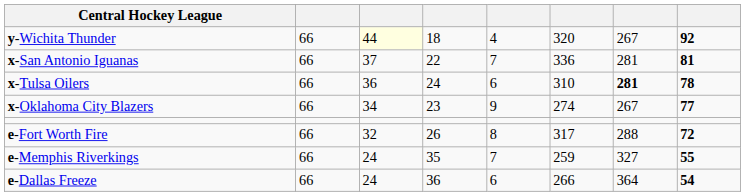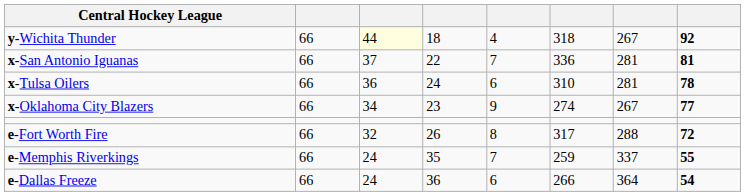y-Wichita Thunder | column 6: 320 -> 318
x-Tulsa Oilers | column 7: bold -> normal
e-Memphis Riverkings | column 7: 327 -> 337
